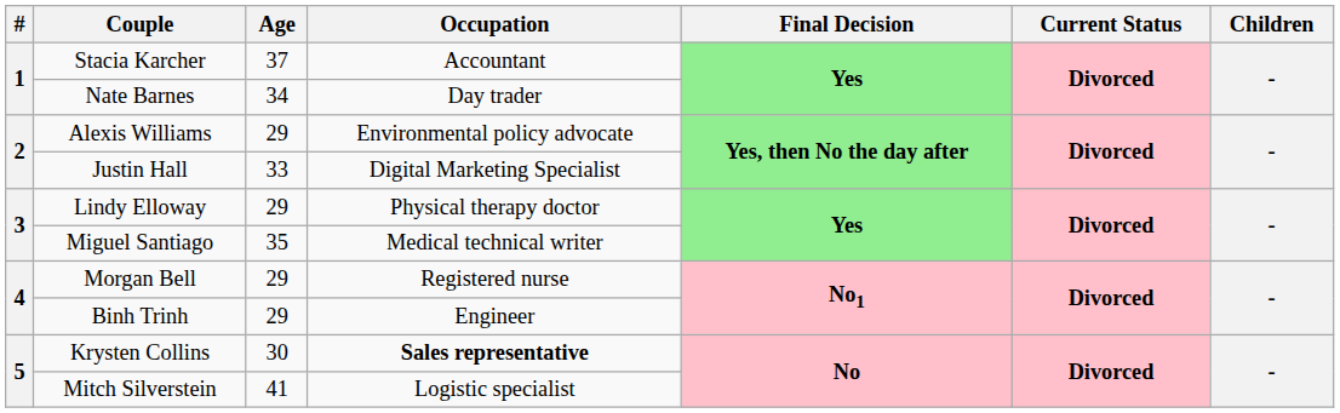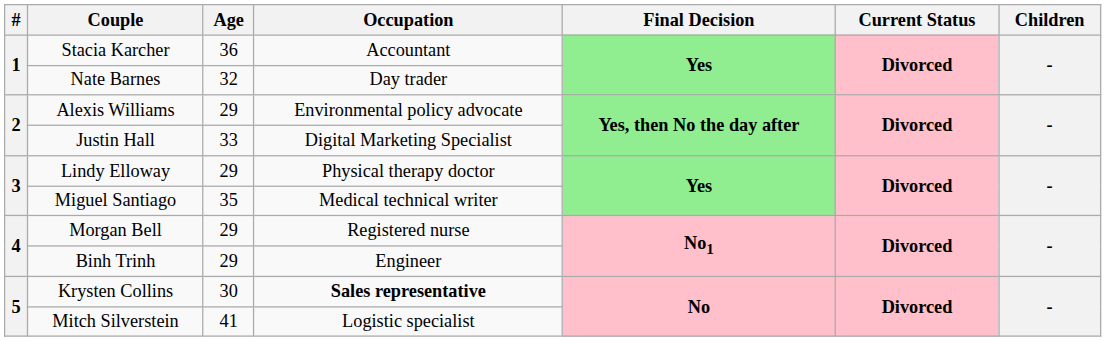Stacia Karcher | Age: 37 -> 36
Nate Barnes | Age: 34 -> 32
